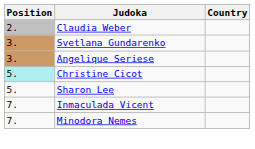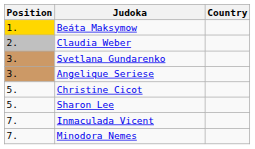+ row: 1. | Beáta Maksymow
Christine Cicot | Position: paleturquoise background -> no background
